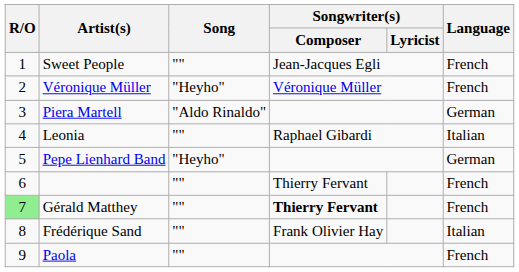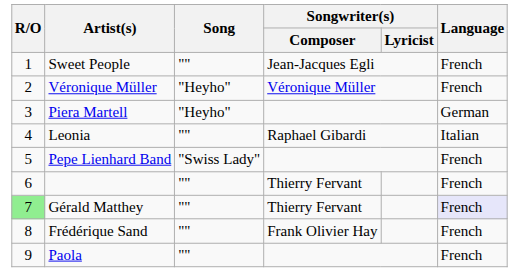Piera Martell | Song: "Aldo Rinaldo" -> "Heyho"
Pepe Lienhard Band | Song: "Heyho" -> "Swiss Lady"
Pepe Lienhard Band | Language: German -> French
Gérald Matthey | Songwriter(s) / Composer: bold -> normal
Gérald Matthey | Language: no background -> lavender background
Frédérique Sand | Language: Italian -> French
